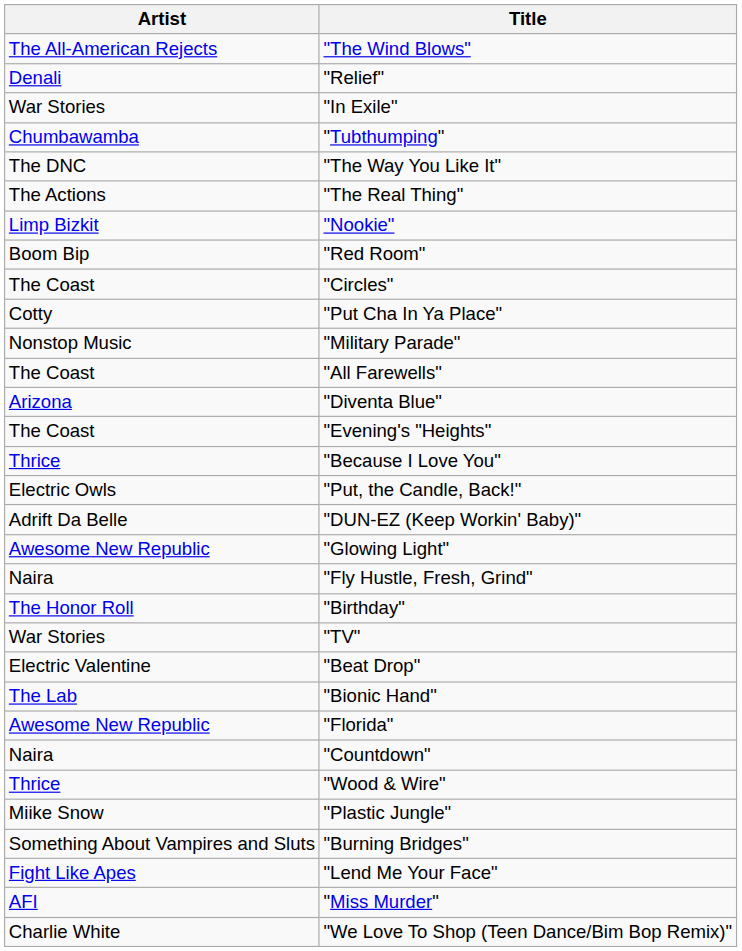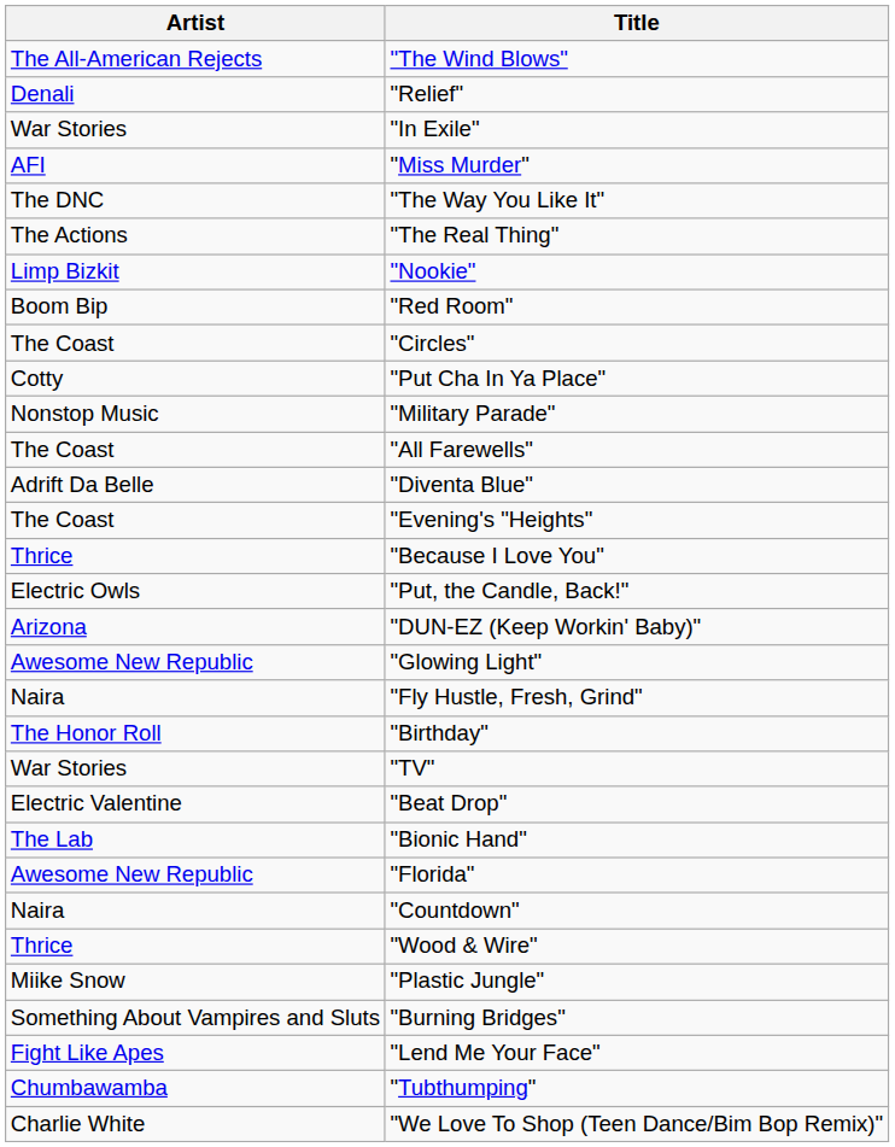rows swapped: "Miss Murder" <-> "Tubthumping"
"Diventa Blue" | Artist: Arizona -> Adrift Da Belle
"DUN-EZ (Keep Workin' Baby)" | Artist: Adrift Da Belle -> Arizona
